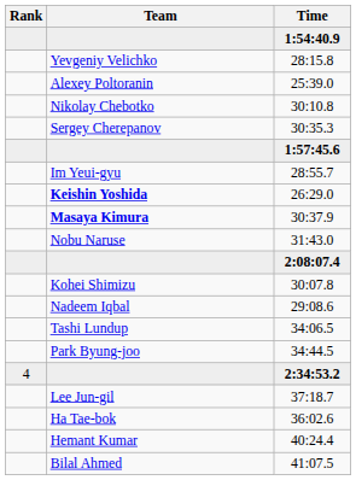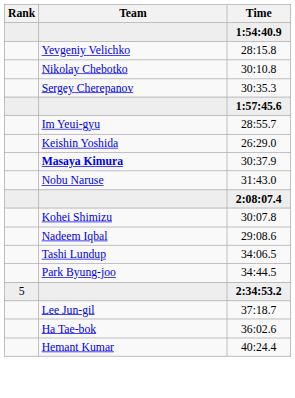- row: Alexey Poltoranin | 25:39.0
26:29.0 | Team: bold -> normal
2:34:53.2 | Rank: 4 -> 5
- row: Bilal Ahmed | 41:07.5
